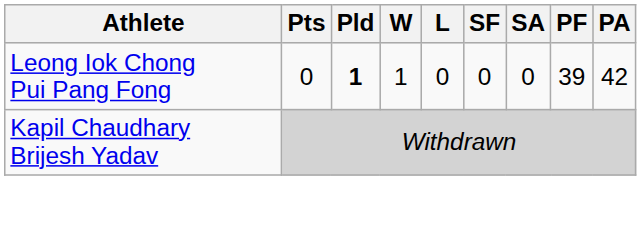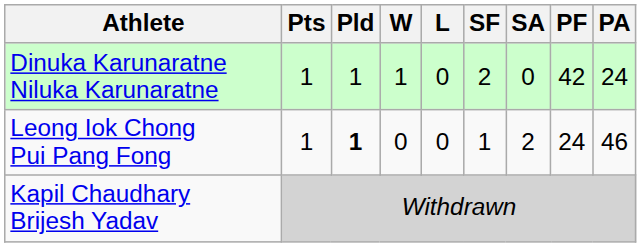+ row: Dinuka Karunaratne Niluka Karunaratne | 1 | 1 | 1 | 0 | 2 | 0 | 42 | 24
Leong Iok Chong Pui Pang Fong | Pts: 0 -> 1
Leong Iok Chong Pui Pang Fong | W: 1 -> 0
Leong Iok Chong Pui Pang Fong | SF: 0 -> 1
Leong Iok Chong Pui Pang Fong | SA: 0 -> 2
Leong Iok Chong Pui Pang Fong | PF: 39 -> 24
Leong Iok Chong Pui Pang Fong | PA: 42 -> 46
